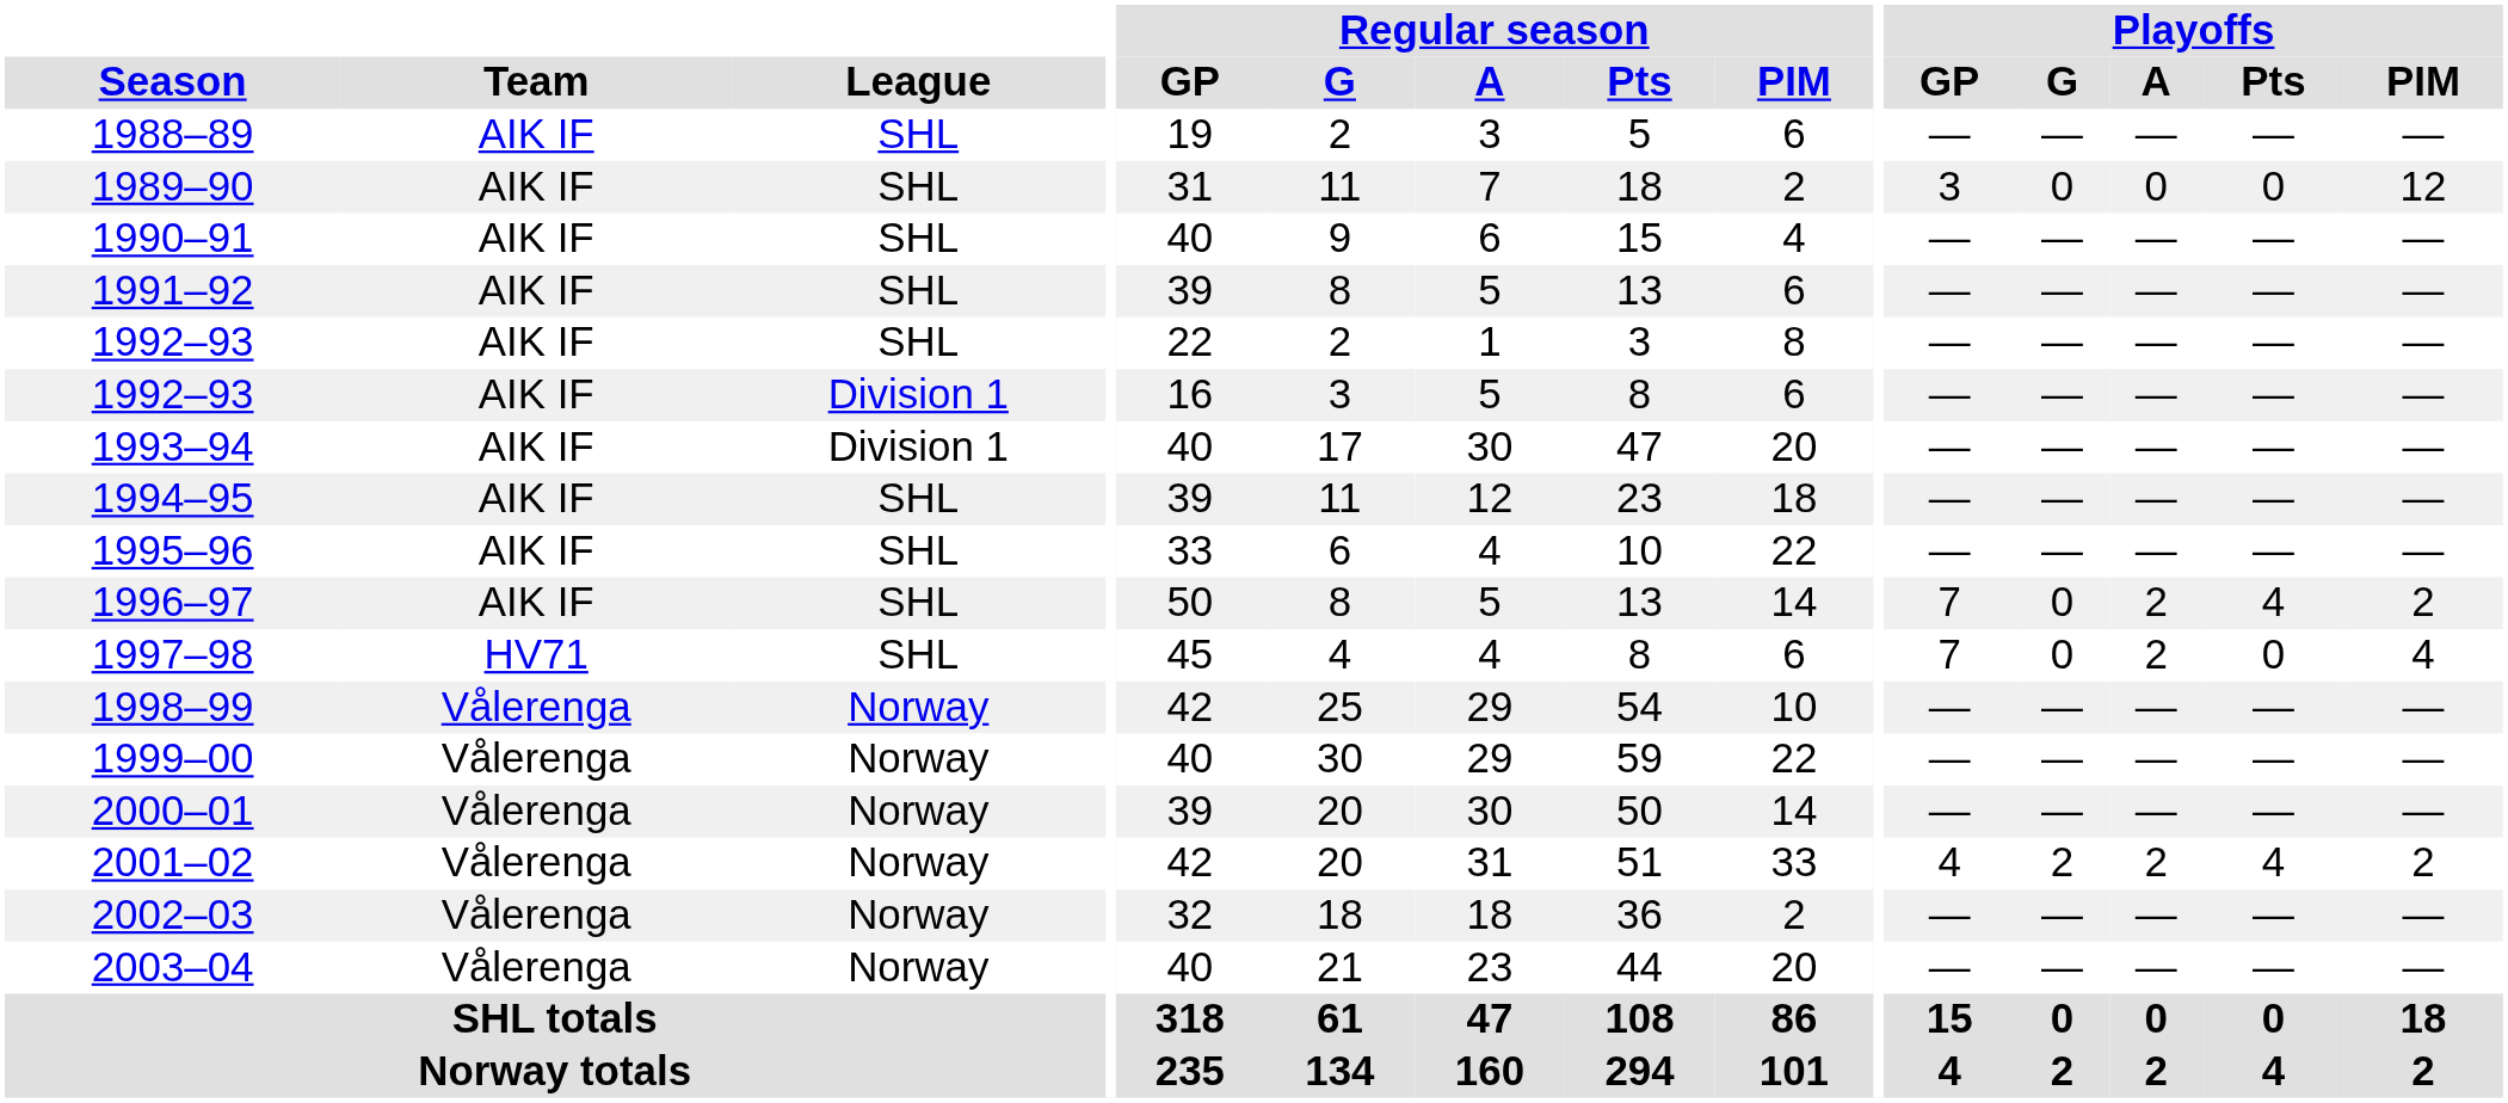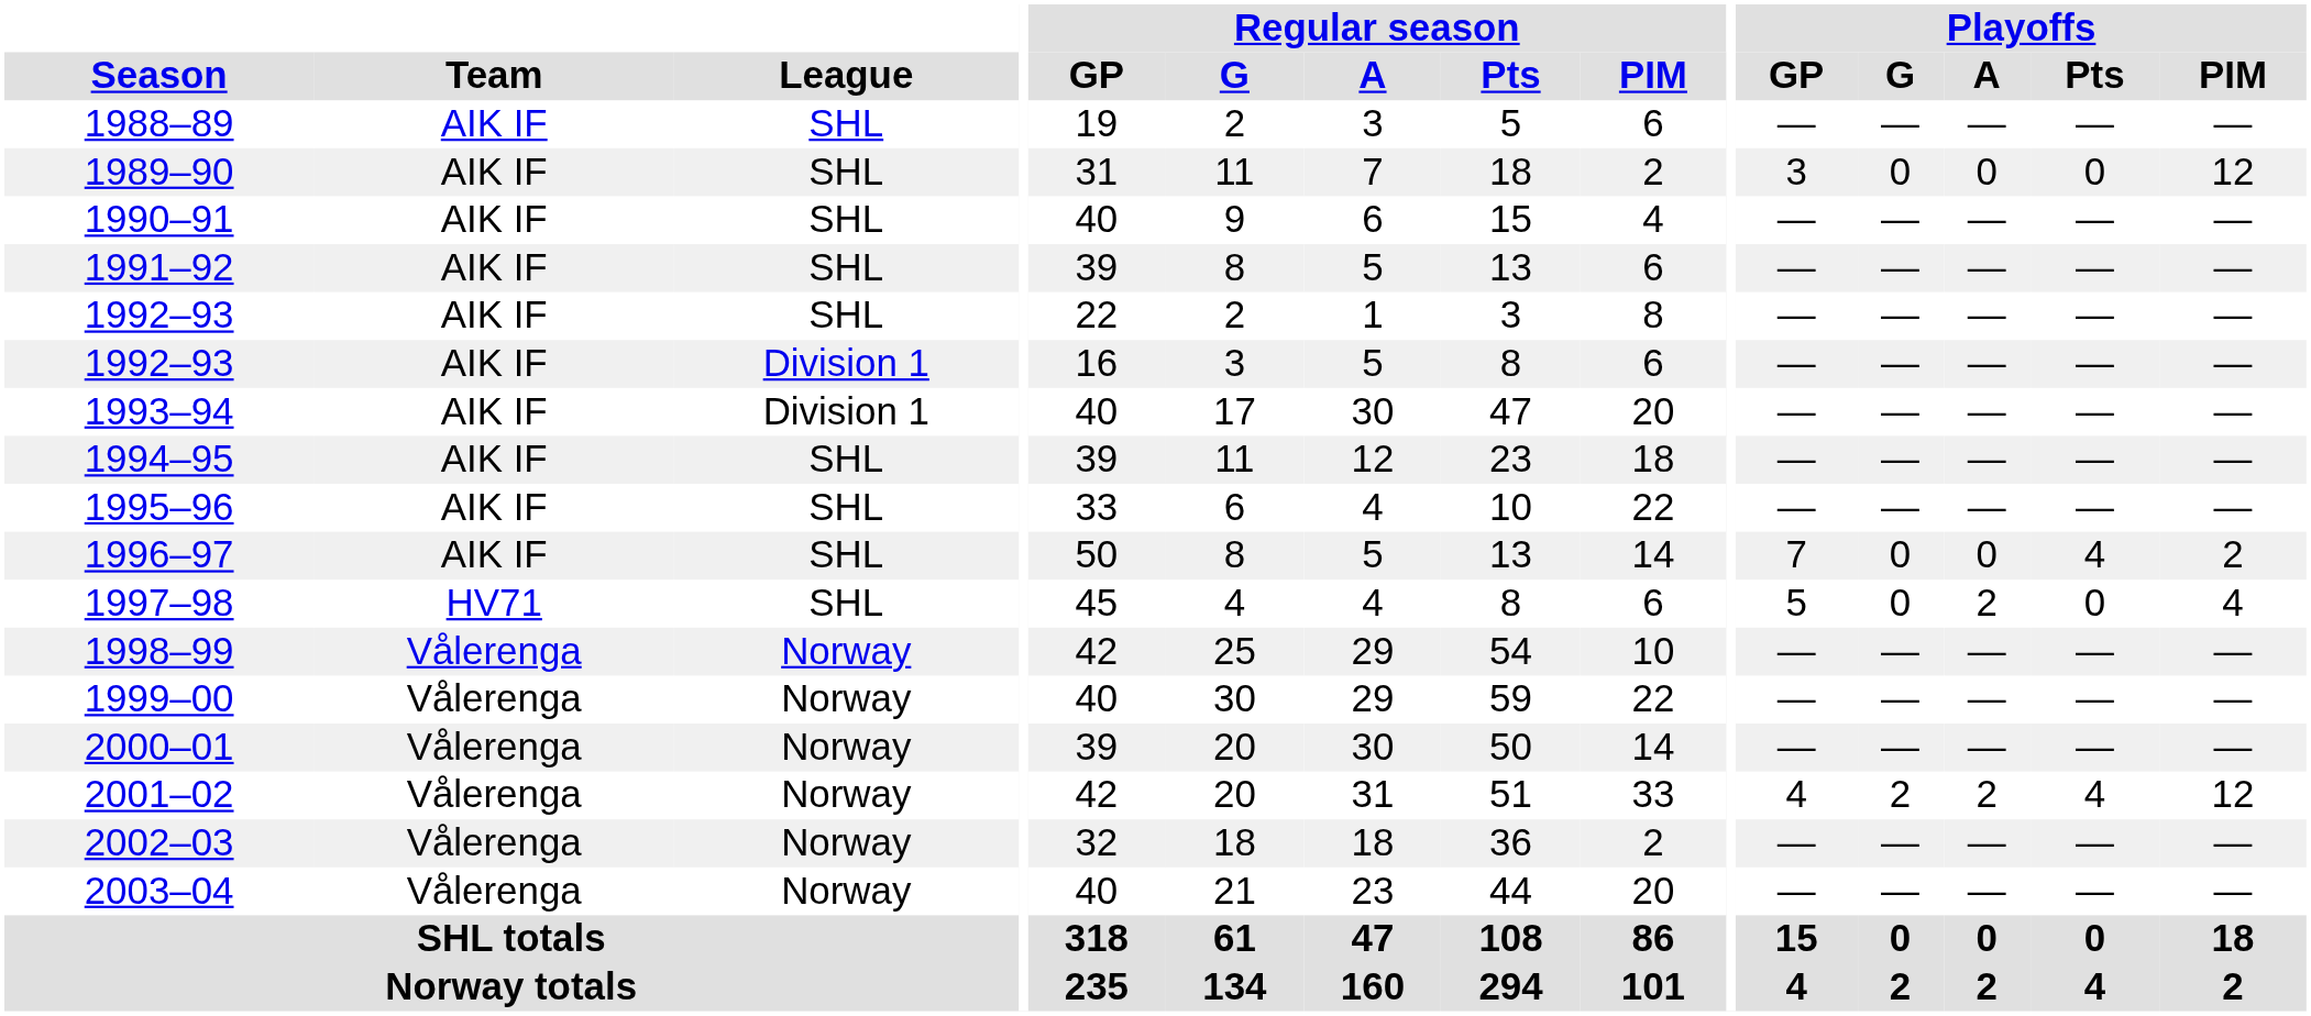1996–97 | Playoffs / A: 2 -> 0
1997–98 | Playoffs / GP: 7 -> 5
2001–02 | Playoffs / PIM: 2 -> 12
